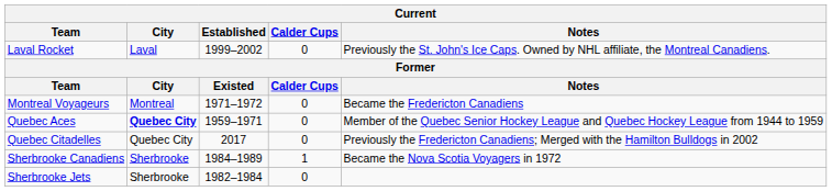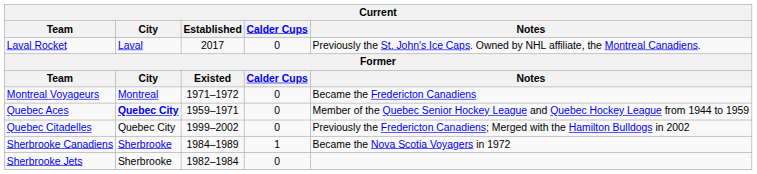Laval Rocket | Established: 1999–2002 -> 2017
Quebec Citadelles | Established: 2017 -> 1999–2002
